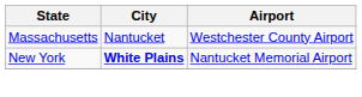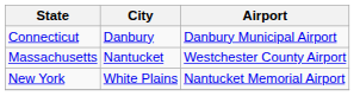+ row: Connecticut | Danbury | Danbury Municipal Airport
New York | City: bold -> normal
